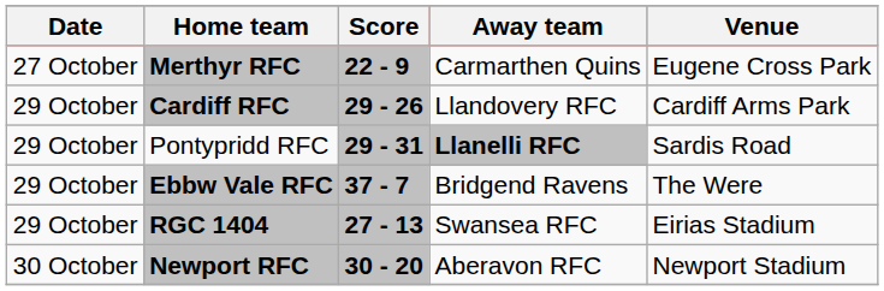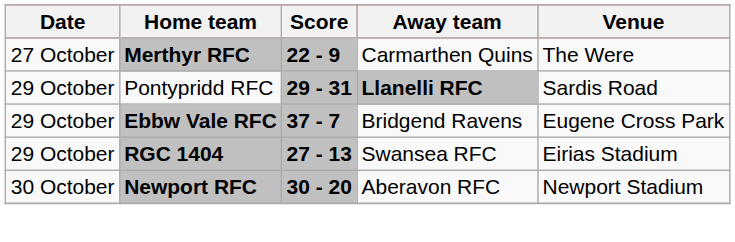Merthyr RFC | Venue: Eugene Cross Park -> The Were
- row: 29 October | Cardiff RFC | 29 - 26 | Llandovery RFC | Cardiff Arms Park
Ebbw Vale RFC | Venue: The Were -> Eugene Cross Park
